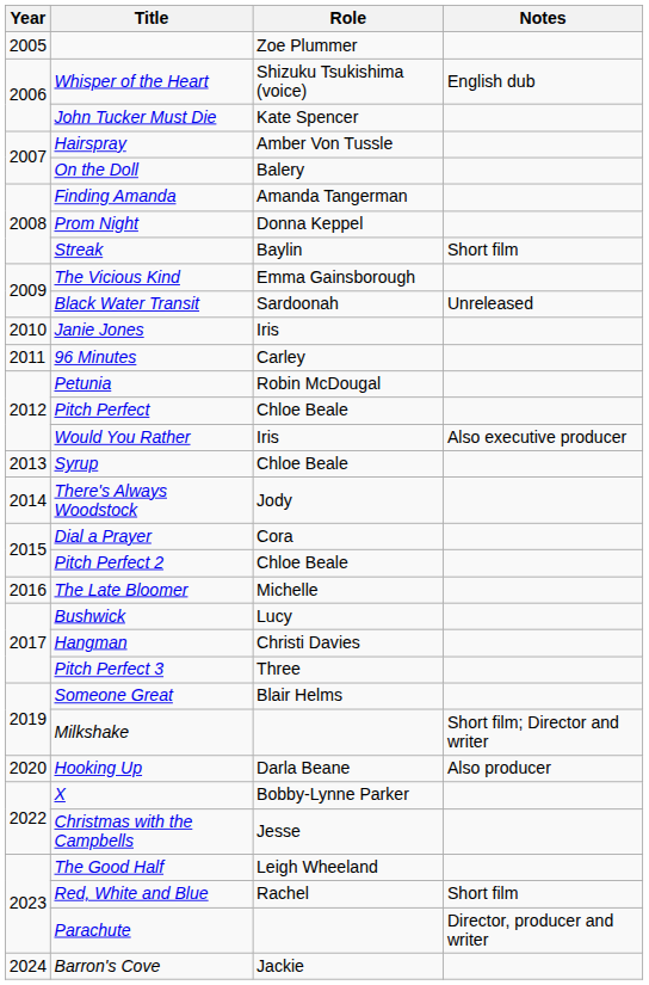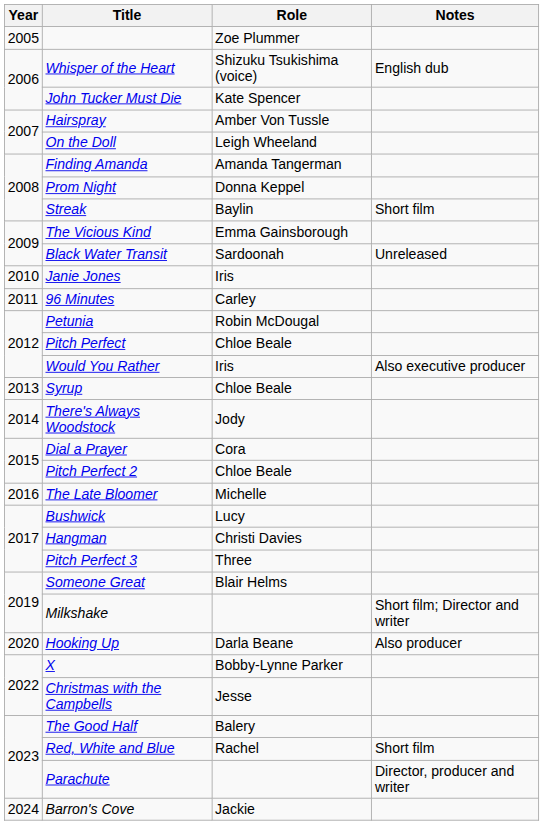On the Doll | Role: Balery -> Leigh Wheeland
The Good Half | Role: Leigh Wheeland -> Balery
